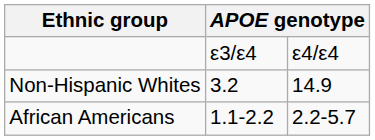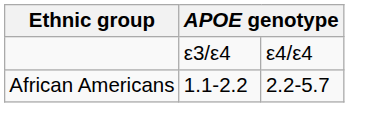- row: Non-Hispanic Whites | 3.2 | 14.9
